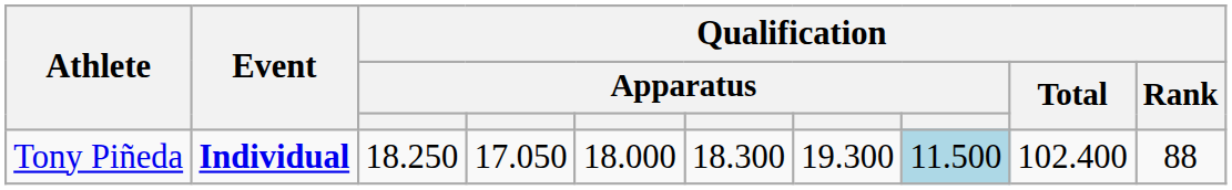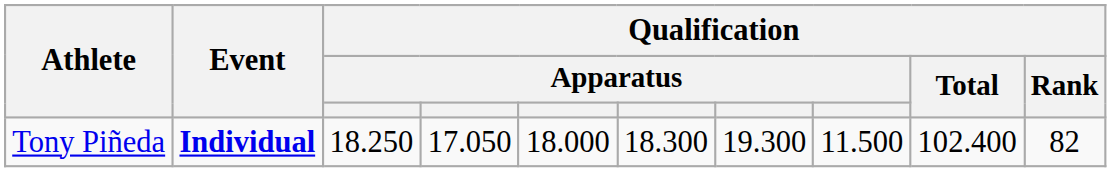Tony Piñeda | column 8: lightblue background -> no background
Tony Piñeda | Qualification / Rank: 88 -> 82
